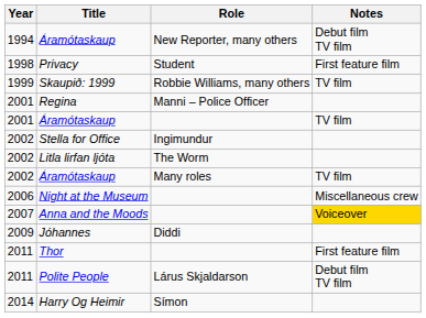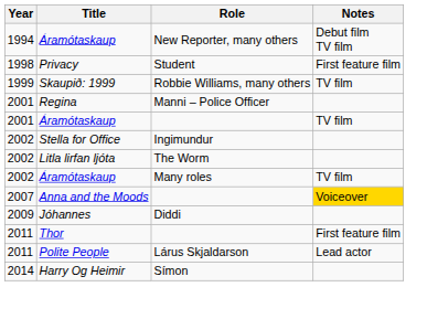- row: 2006 | Night at the Museum | Miscellaneous crew
Polite People | Notes: Debut film TV film -> Lead actor
